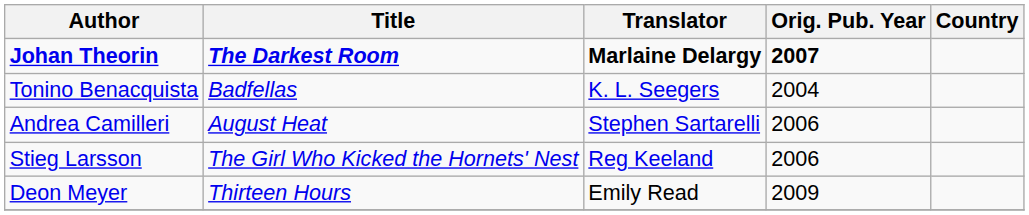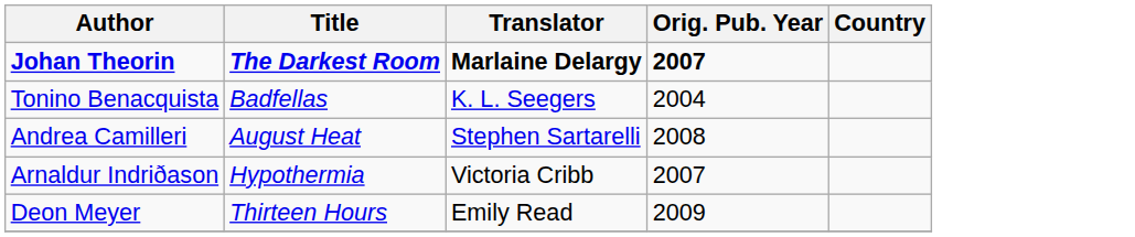Andrea Camilleri | Orig. Pub. Year: 2006 -> 2008
+ row: Arnaldur Indriðason | Hypothermia | Victoria Cribb | 2007
- row: Stieg Larsson | The Girl Who Kicked the Hornets' Nest | Reg Keeland | 2006
